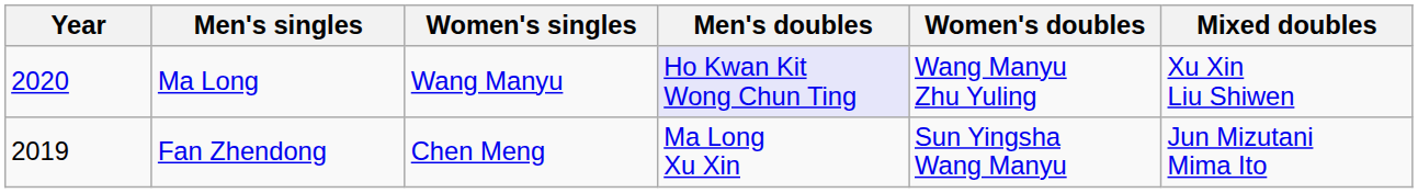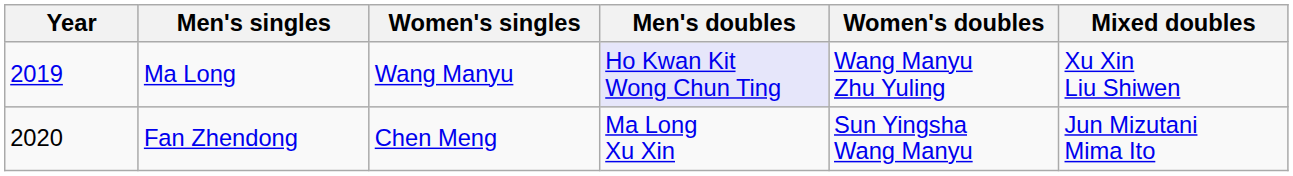Ma Long | Year: 2020 -> 2019
Fan Zhendong | Year: 2019 -> 2020
